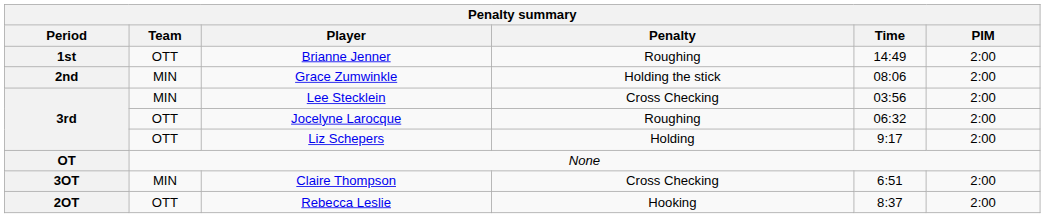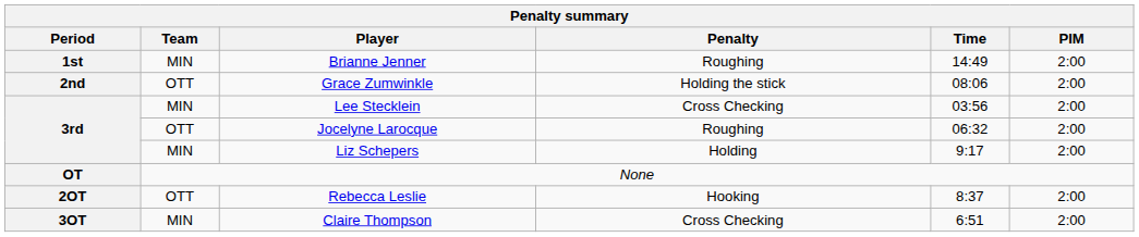Brianne Jenner | Team: OTT -> MIN
Grace Zumwinkle | Team: MIN -> OTT
Liz Schepers | Team: OTT -> MIN
rows swapped: Rebecca Leslie <-> Claire Thompson
